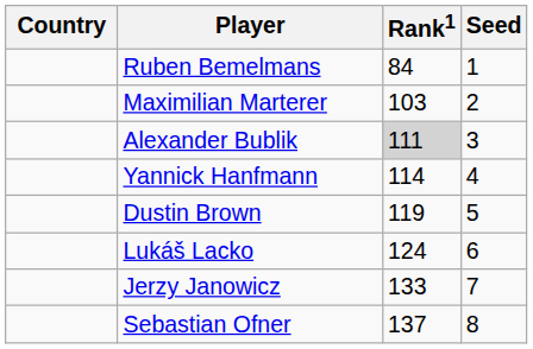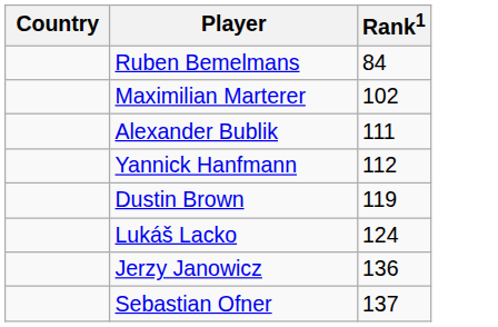- column: Seed | 1 | 2 | 3 | 4 | 5 | 6 | 7 | 8
Maximilian Marterer | Rank1: 103 -> 102
Alexander Bublik | Rank1: lightgrey background -> no background
Yannick Hanfmann | Rank1: 114 -> 112
Jerzy Janowicz | Rank1: 133 -> 136
